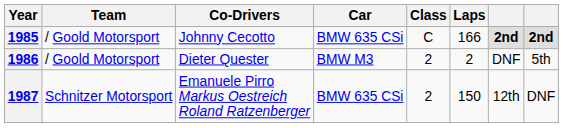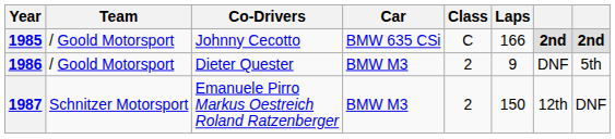1986 | Laps: 2 -> 9
1987 | Car: BMW 635 CSi -> BMW M3
